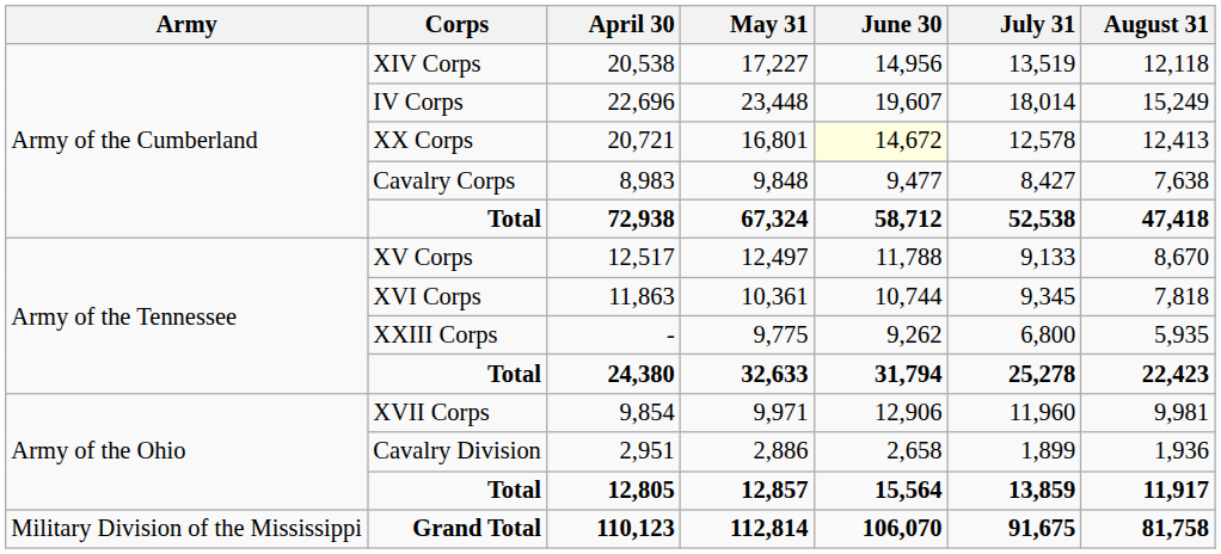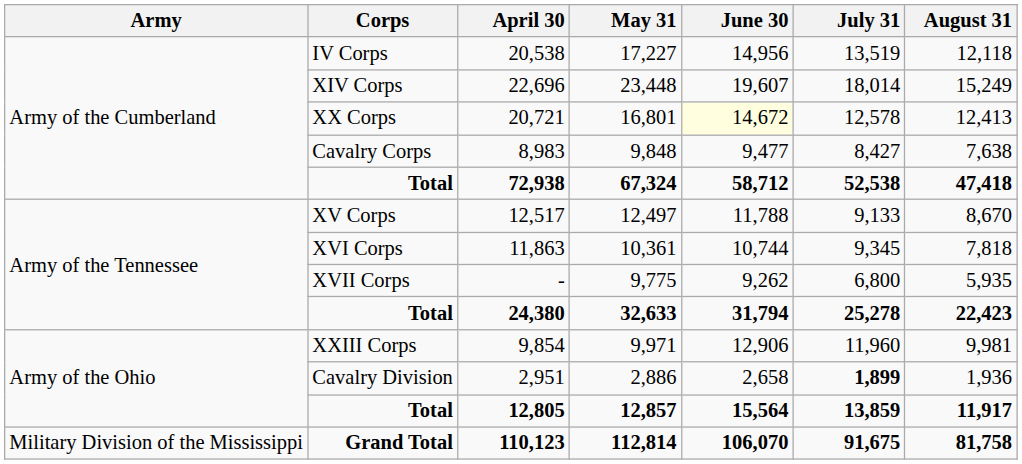20,538 | Corps: XIV Corps -> IV Corps
22,696 | Corps: IV Corps -> XIV Corps
- | Corps: XXIII Corps -> XVII Corps
9,854 | Corps: XVII Corps -> XXIII Corps
2,951 | July 31: normal -> bold
